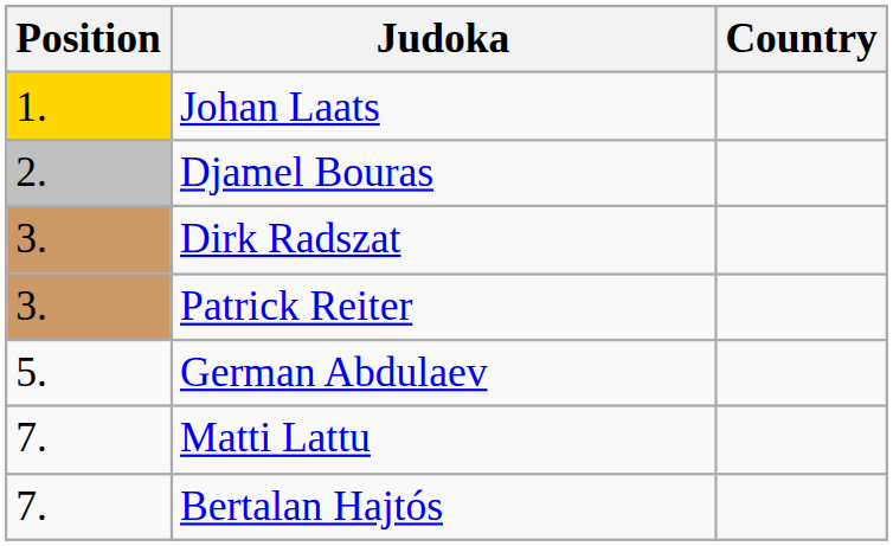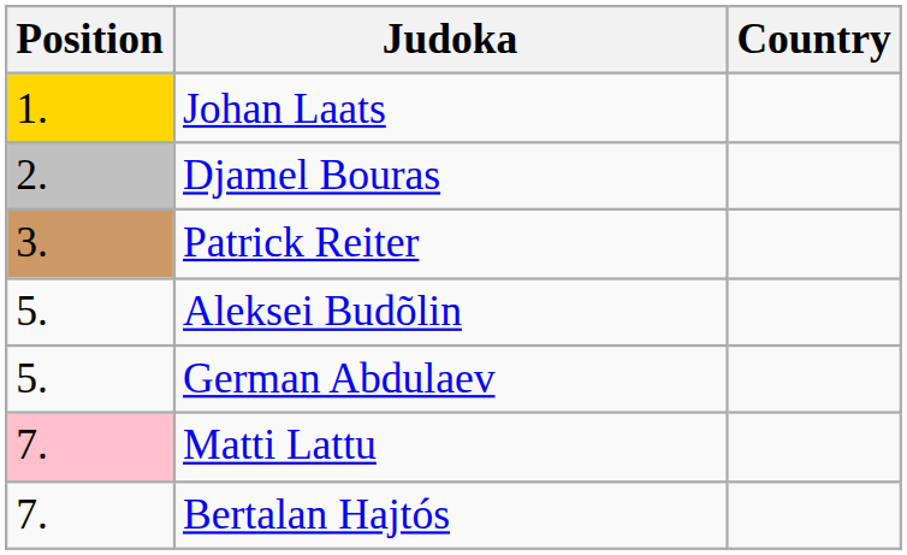- row: 3. | Dirk Radszat
+ row: 5. | Aleksei Budõlin
Matti Lattu | Position: no background -> pink background
